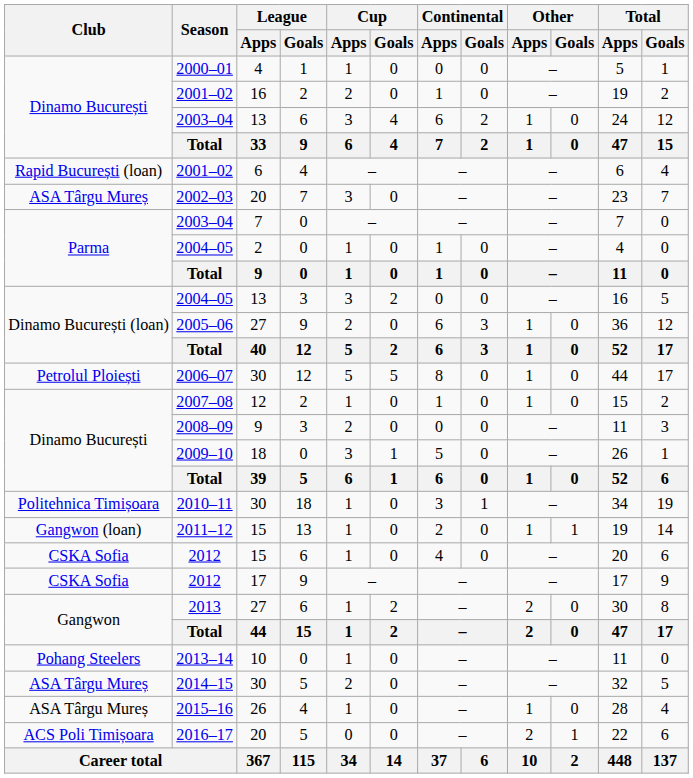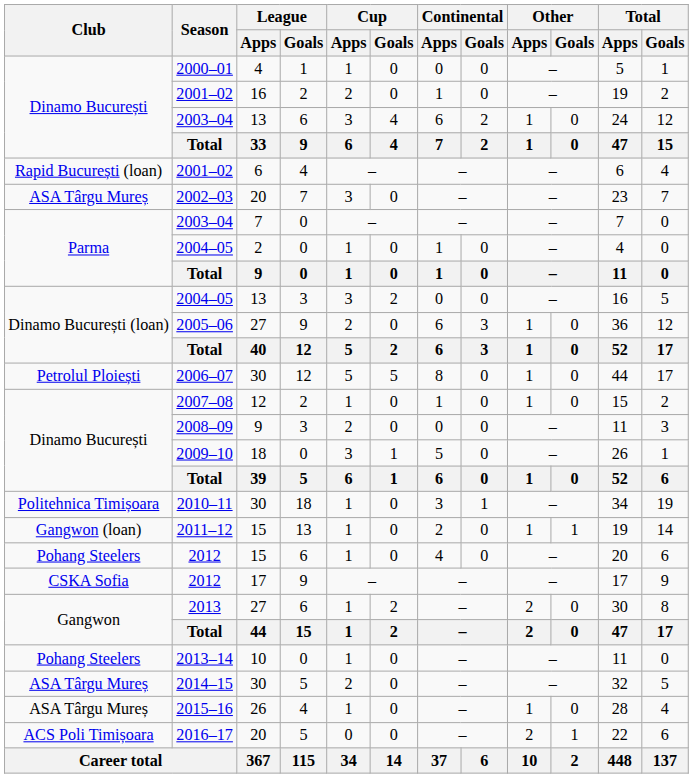2012 / 15 | Club: CSKA Sofia -> Pohang Steelers
